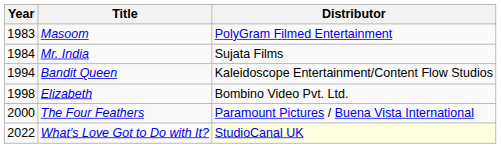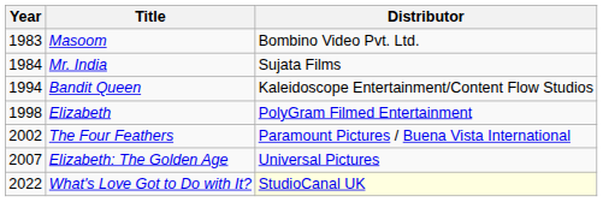Masoom | Distributor: PolyGram Filmed Entertainment -> Bombino Video Pvt. Ltd.
Elizabeth | Distributor: Bombino Video Pvt. Ltd. -> PolyGram Filmed Entertainment
The Four Feathers | Year: 2000 -> 2002
+ row: 2007 | Elizabeth: The Golden Age | Universal Pictures
